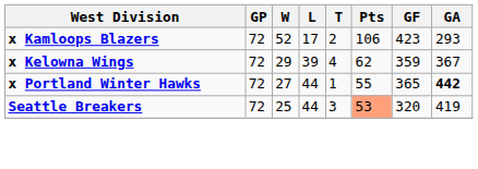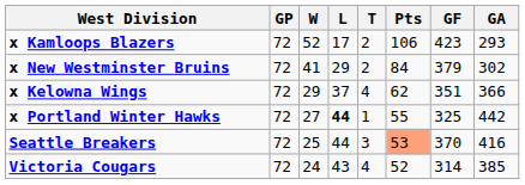+ row: x New Westminster Bruins | 72 | 41 | 29 | 2 | 84 | 379 | 302
x Kelowna Wings | L: 39 -> 37
x Kelowna Wings | GF: 359 -> 351
x Kelowna Wings | GA: 367 -> 366
x Portland Winter Hawks | L: normal -> bold
x Portland Winter Hawks | GF: 365 -> 325
x Portland Winter Hawks | GA: bold -> normal
Seattle Breakers | GF: 320 -> 370
Seattle Breakers | GA: 419 -> 416
+ row: Victoria Cougars | 72 | 24 | 43 | 4 | 52 | 314 | 385
